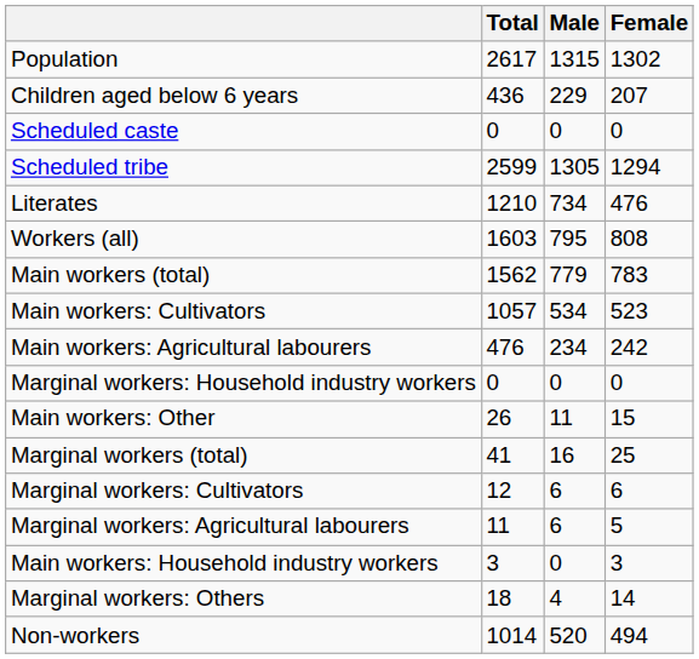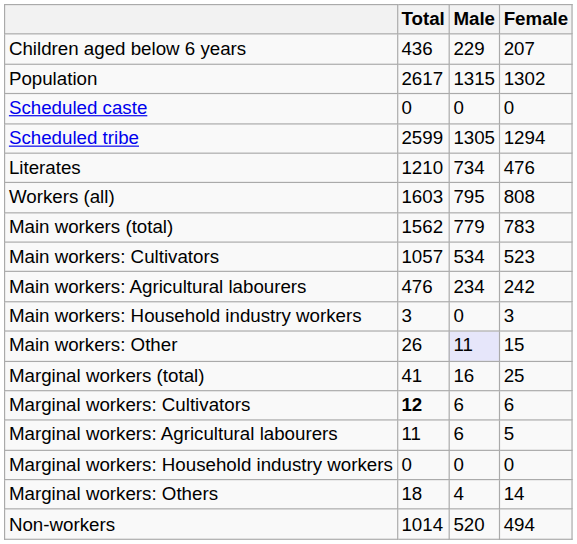rows swapped: Population <-> Children aged below 6 years
rows swapped: Main workers: Household industry workers <-> Marginal workers: Household industry workers
Main workers: Other | Male: no background -> lavender background
Marginal workers: Cultivators | Total: normal -> bold
